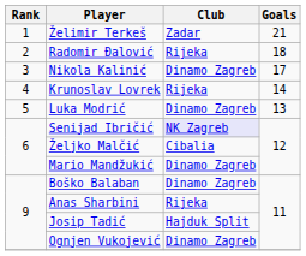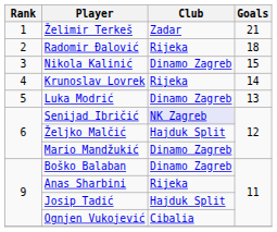Nikola Kalinić | Goals: 17 -> 15
Željko Malčić | Club: Cibalia -> Hajduk Split
Ognjen Vukojević | Club: Dinamo Zagreb -> Cibalia
